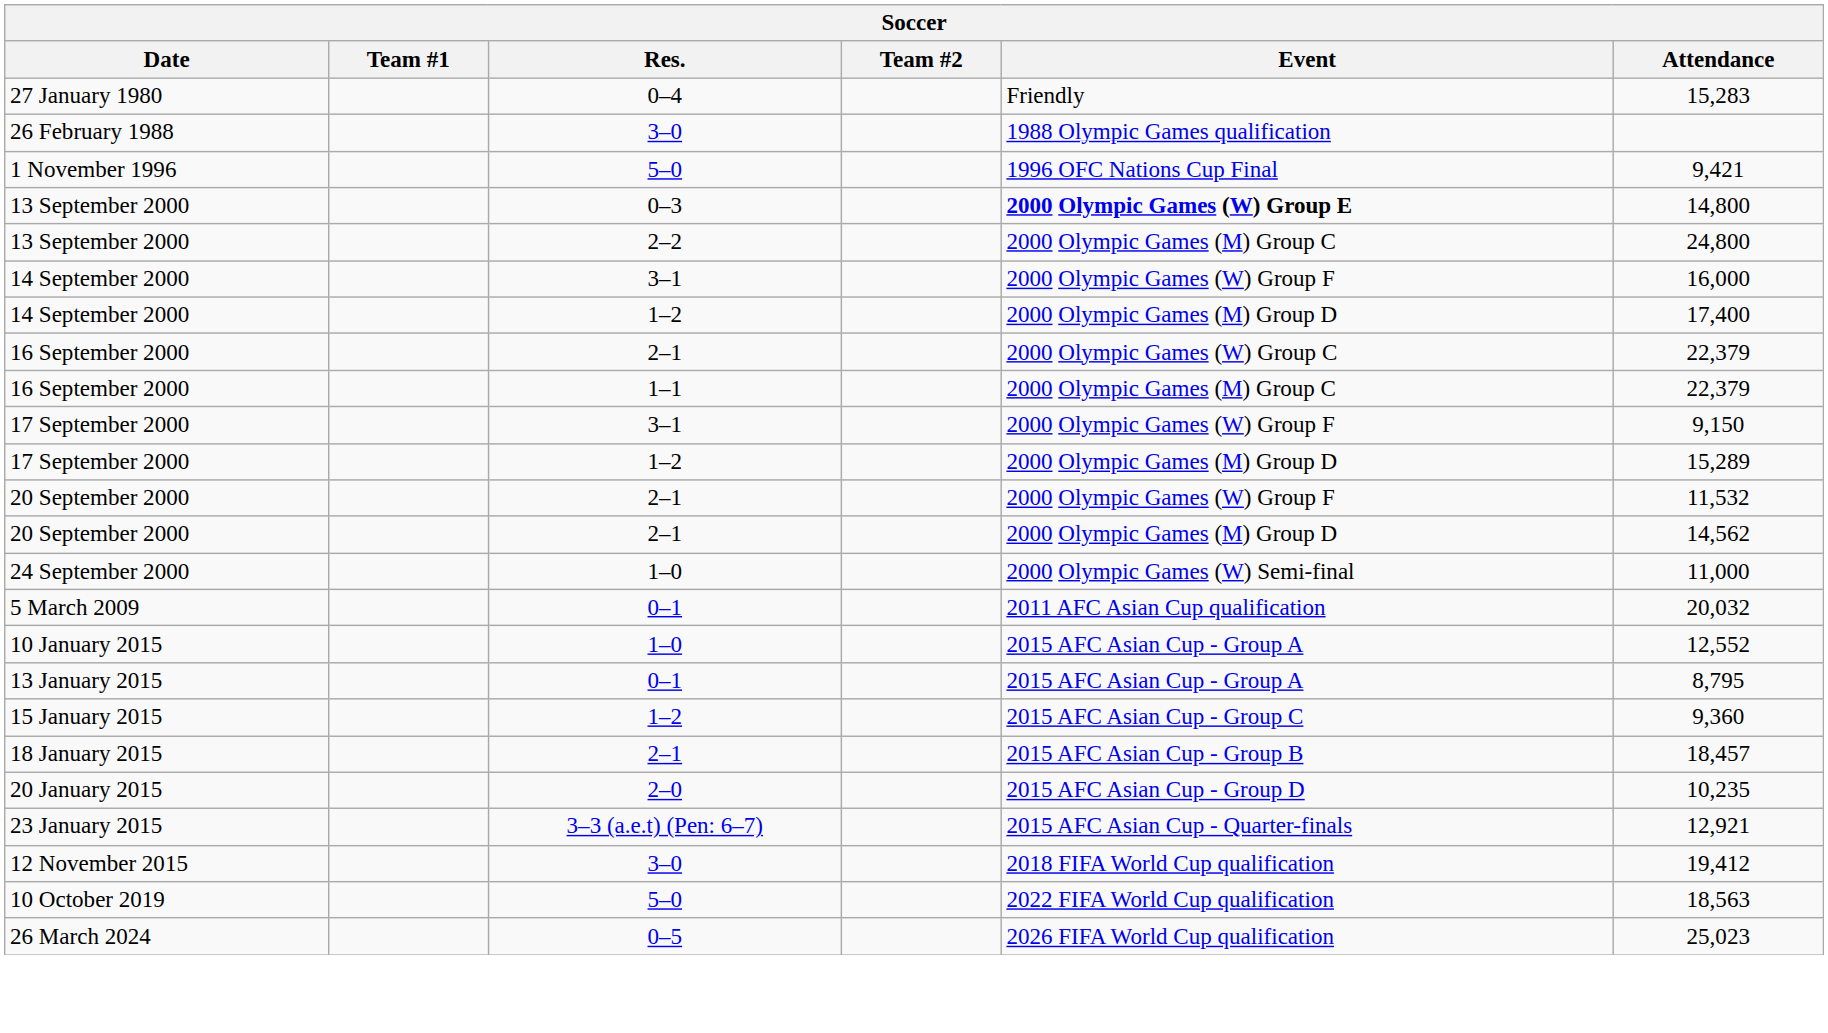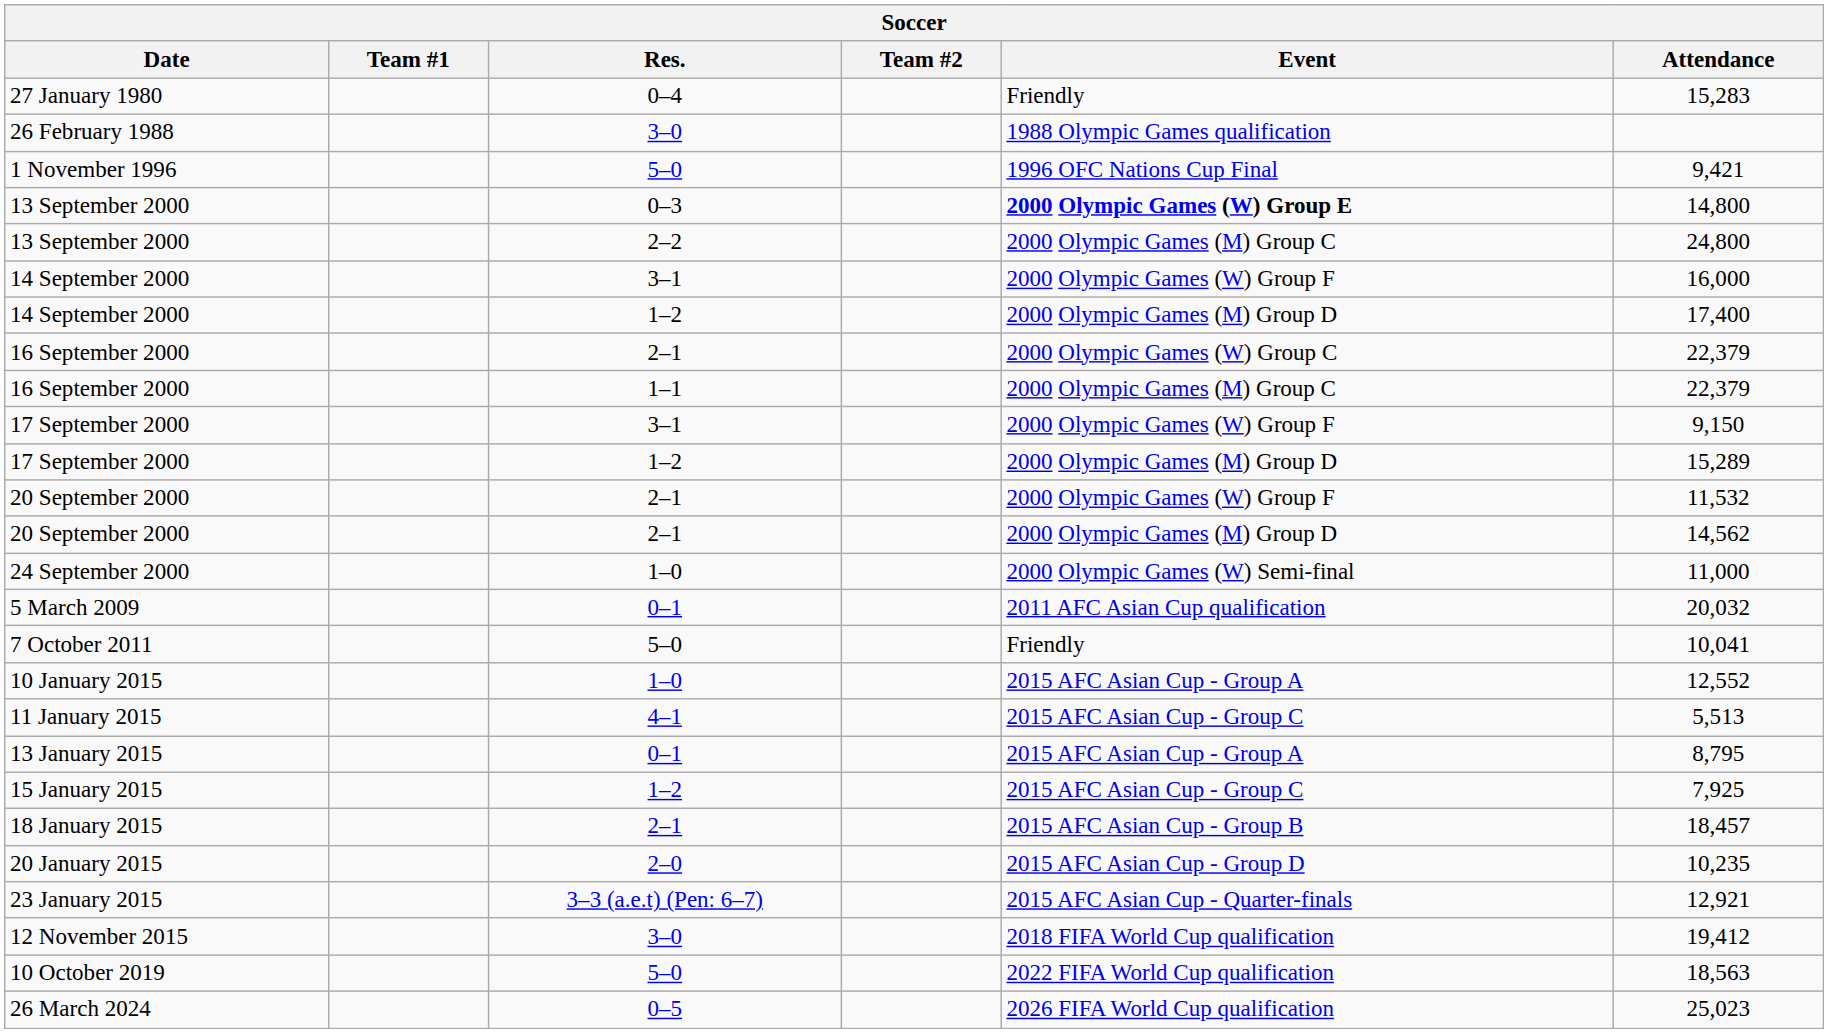+ row: 7 October 2011 | 5–0 | Friendly | 10,041
+ row: 11 January 2015 | 4–1 | 2015 AFC Asian Cup - Group C | 5,513
15 January 2015 | Attendance: 9,360 -> 7,925
